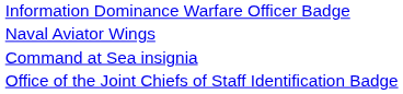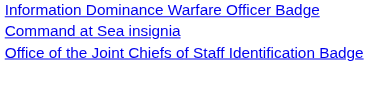- row: Naval Aviator Wings
